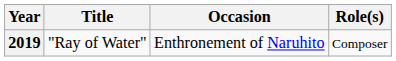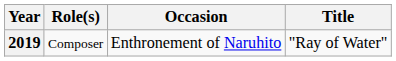columns swapped: Title <-> Role(s)
